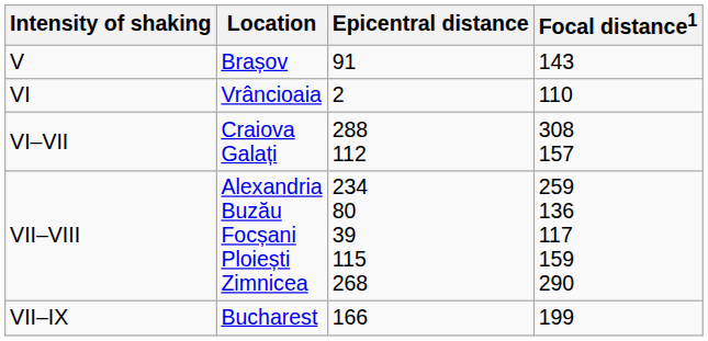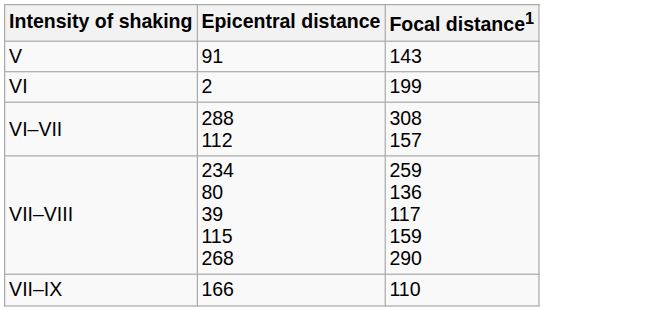- column: Location | Brașov | Vrâncioaia | Craiova Galați | Alexandria Buzău Focșani Ploiești Zimnicea | Bucharest
VI | Focal distance1: 110 -> 199
VII–IX | Focal distance1: 199 -> 110
